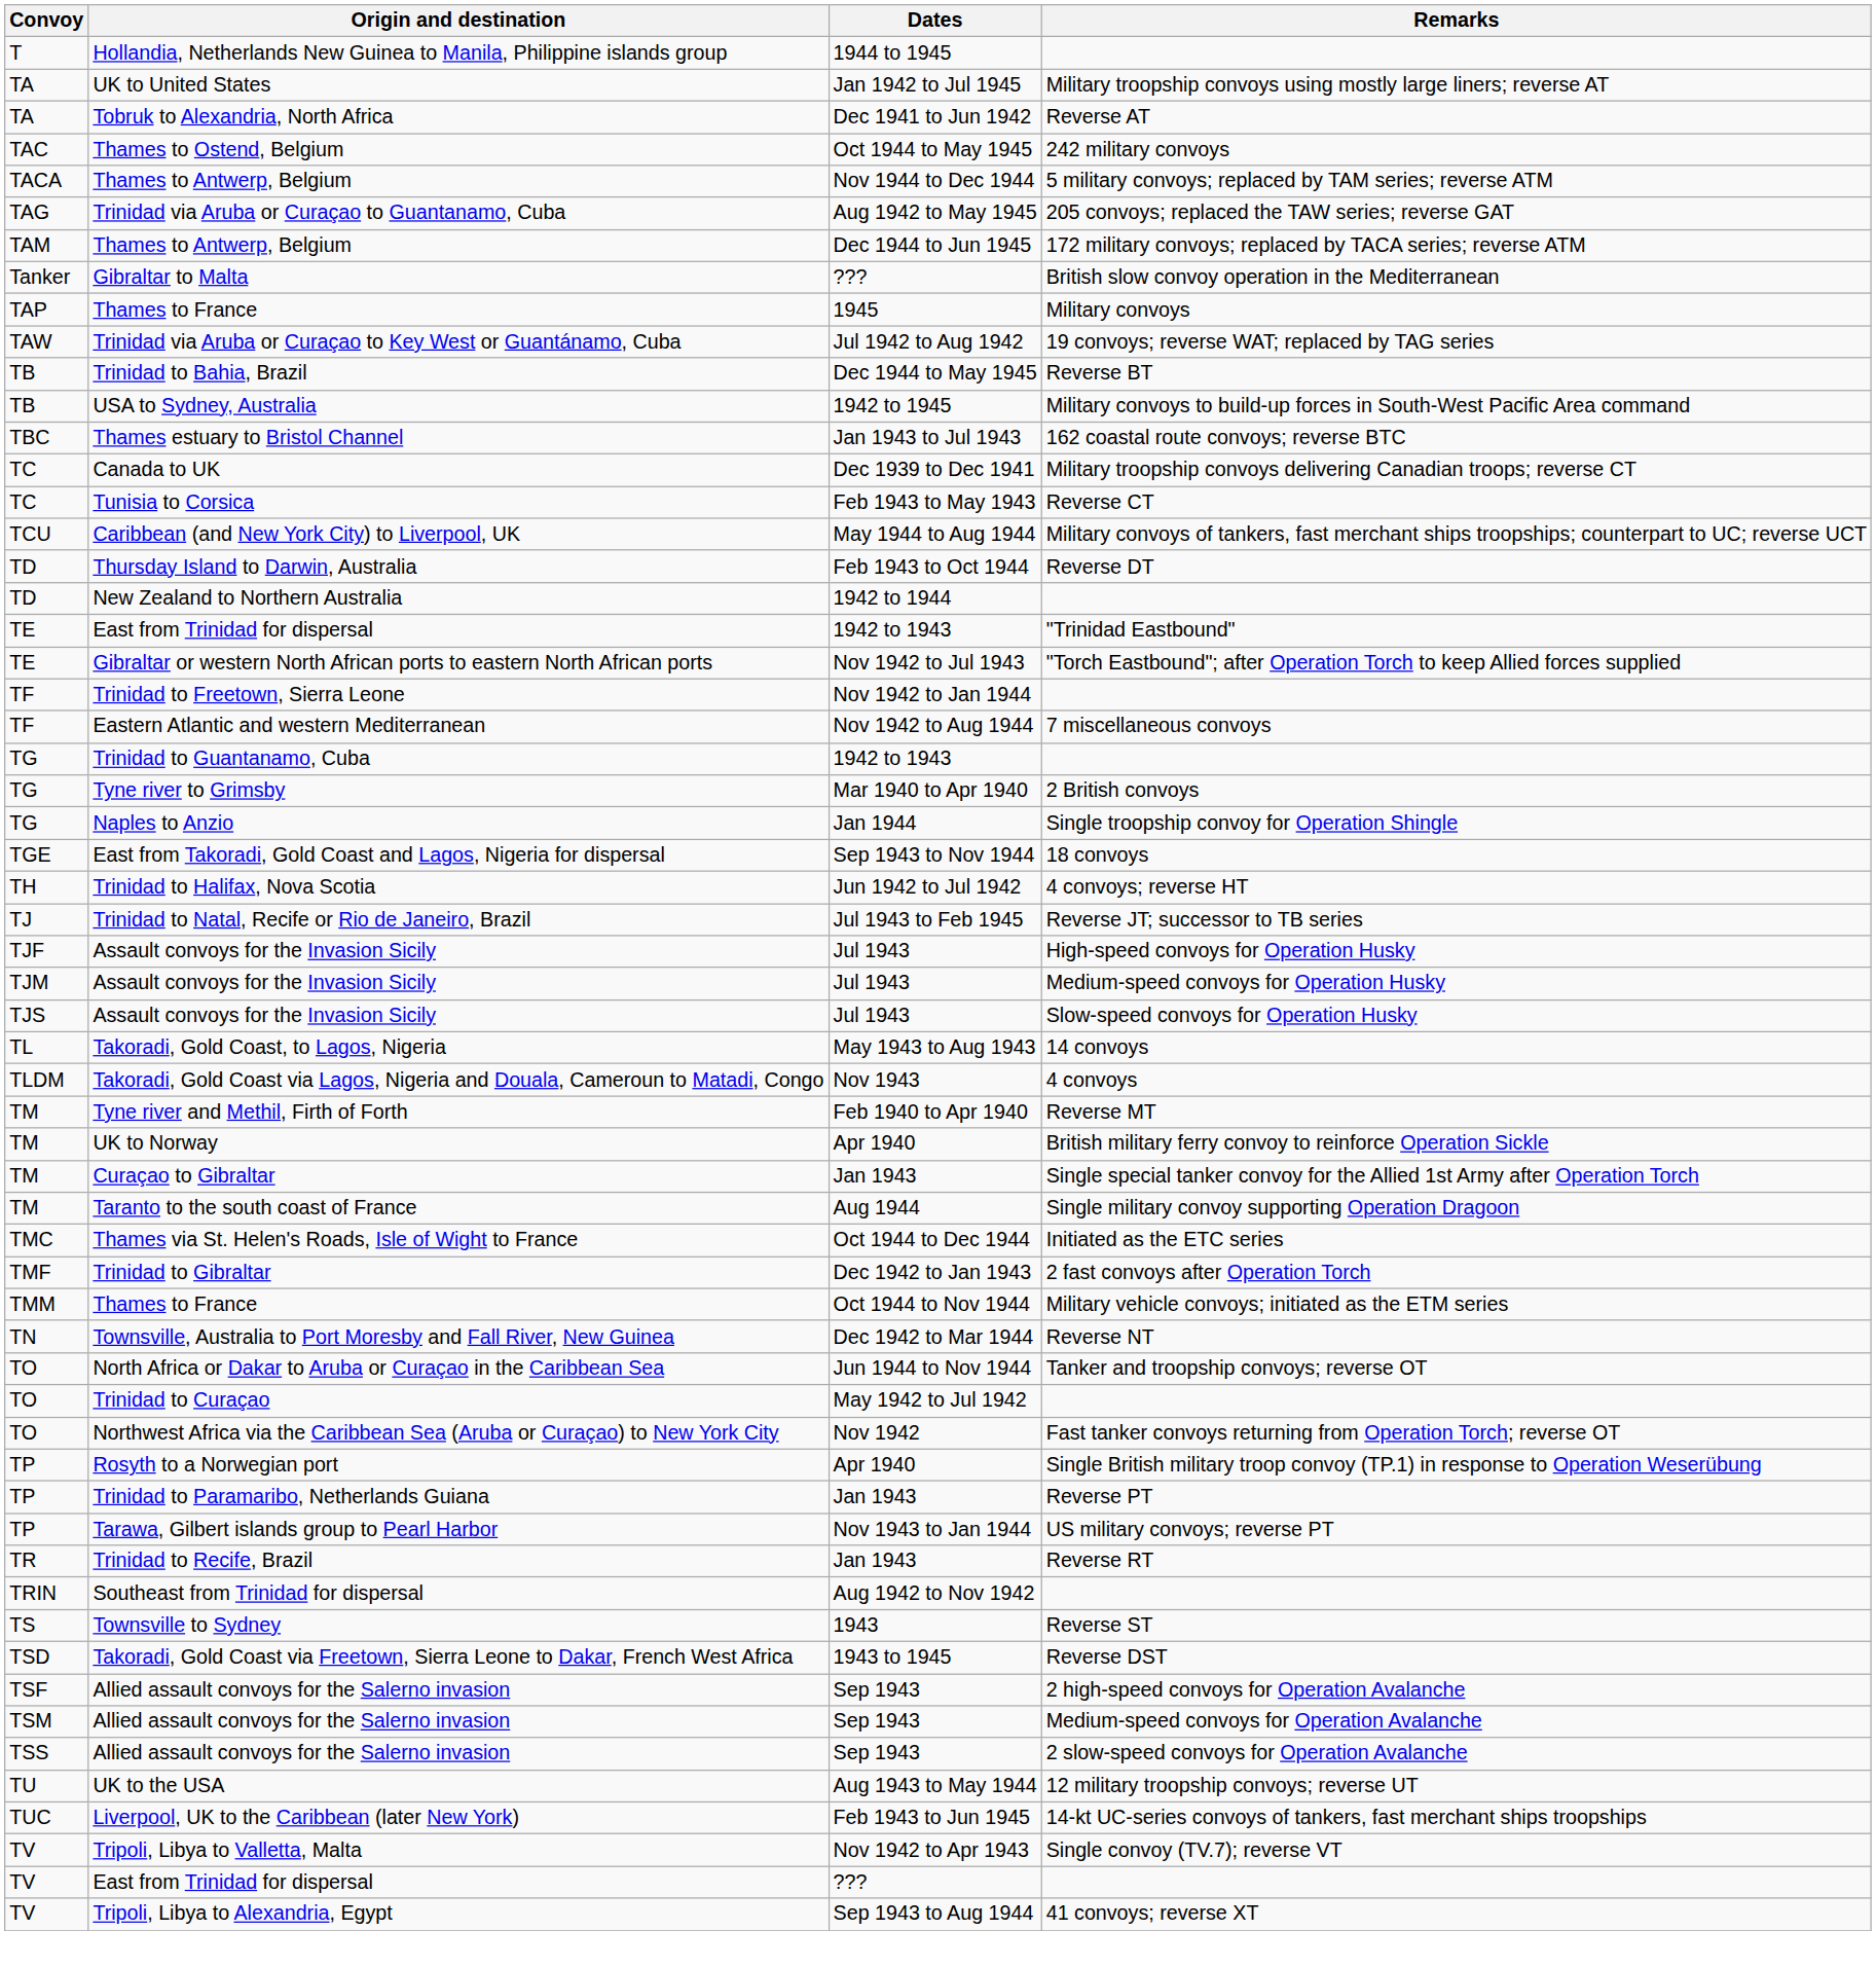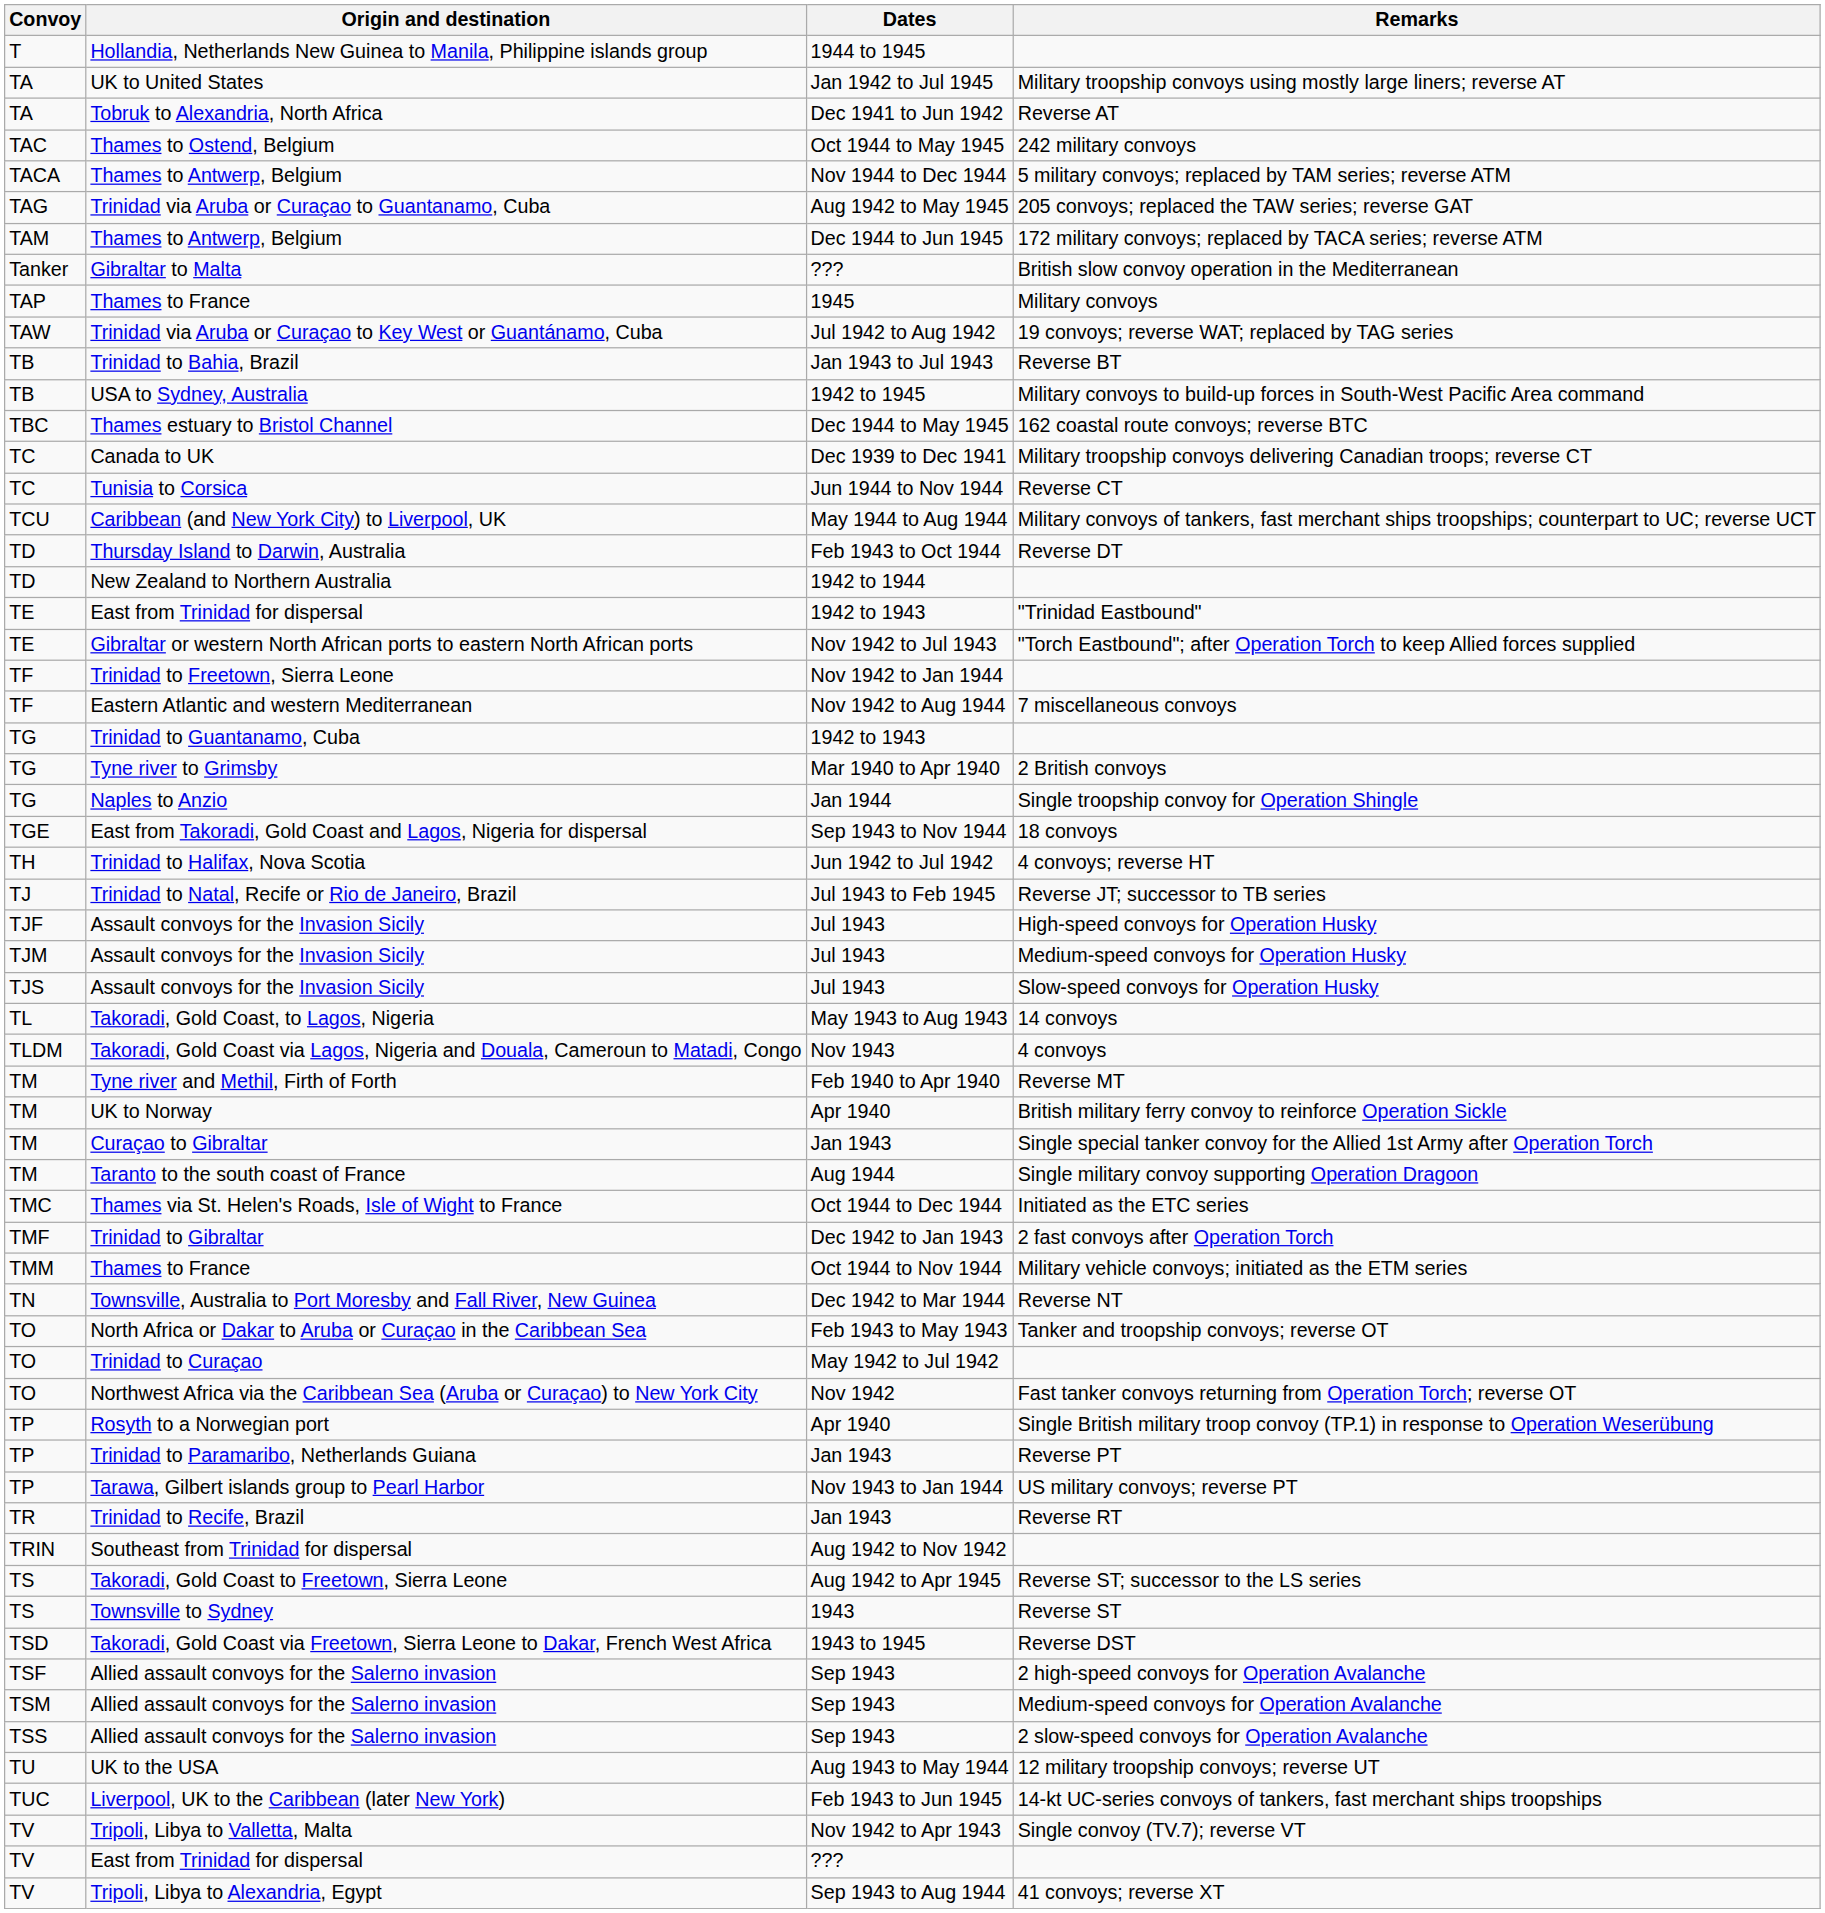Reverse BT | Dates: Dec 1944 to May 1945 -> Jan 1943 to Jul 1943
162 coastal route convoys; reverse BTC | Dates: Jan 1943 to Jul 1943 -> Dec 1944 to May 1945
Reverse CT | Dates: Feb 1943 to May 1943 -> Jun 1944 to Nov 1944
Tanker and troopship convoys; reverse OT | Dates: Jun 1944 to Nov 1944 -> Feb 1943 to May 1943
+ row: TS | Takoradi, Gold Coast to Freetown, Sierra Leone | Aug 1942 to Apr 1945 | Reverse ST; successor to the LS series
